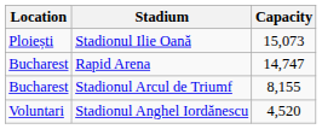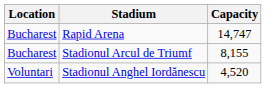- row: Ploiești | Stadionul Ilie Oană | 15,073
